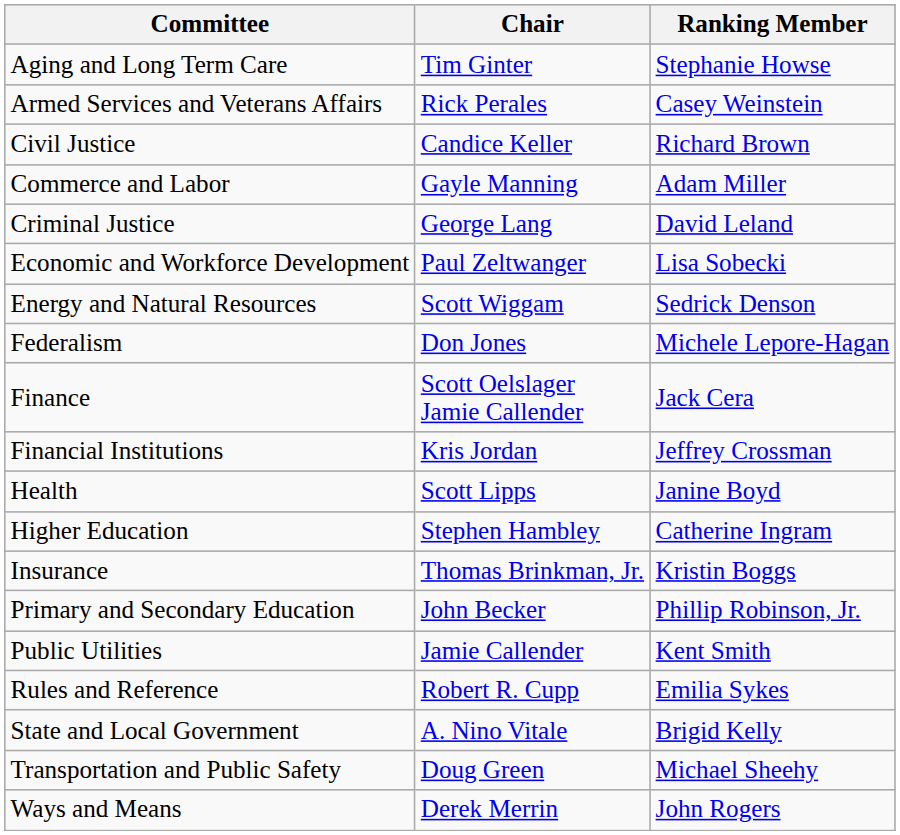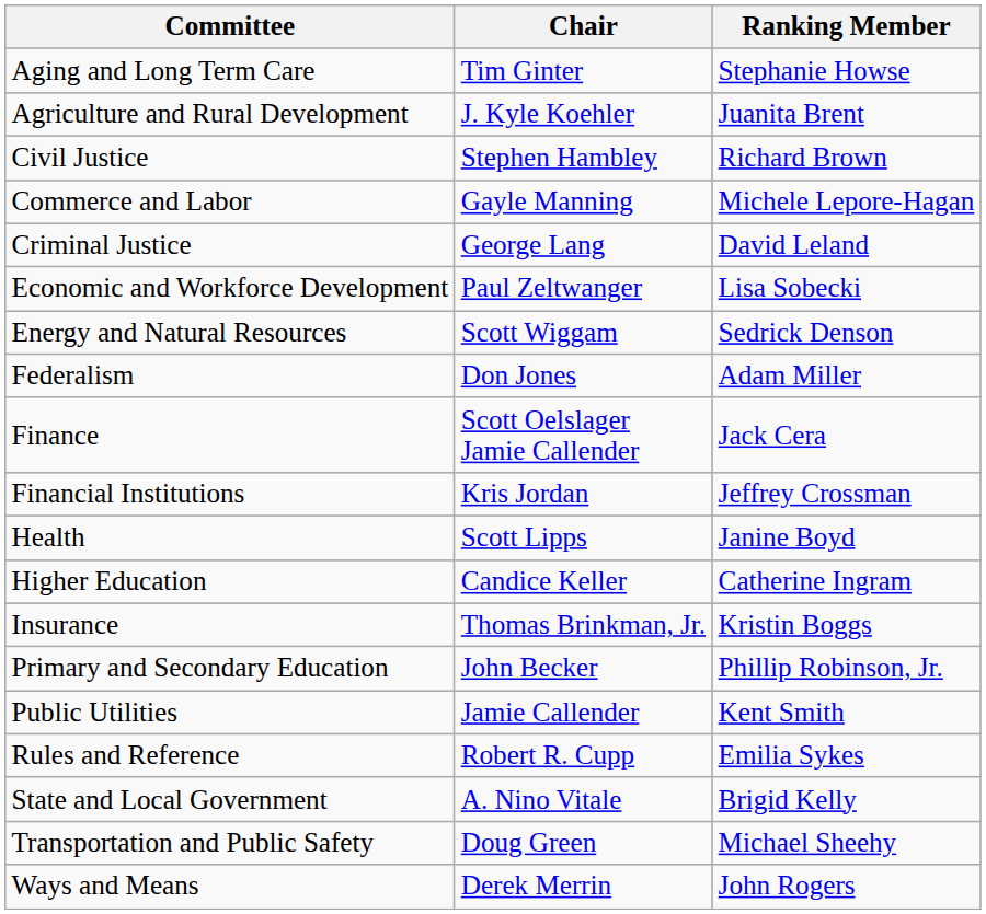+ row: Agriculture and Rural Development | J. Kyle Koehler | Juanita Brent
- row: Armed Services and Veterans Affairs | Rick Perales | Casey Weinstein
Civil Justice | Chair: Candice Keller -> Stephen Hambley
Commerce and Labor | Ranking Member: Adam Miller -> Michele Lepore-Hagan
Federalism | Ranking Member: Michele Lepore-Hagan -> Adam Miller
Higher Education | Chair: Stephen Hambley -> Candice Keller
